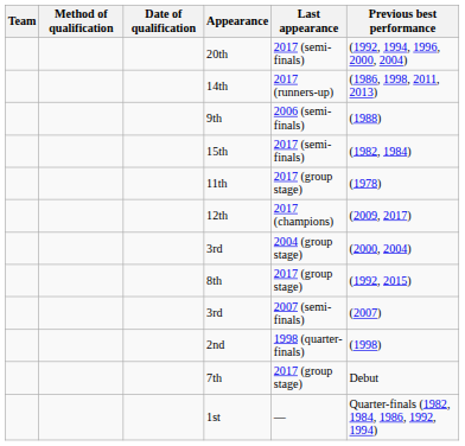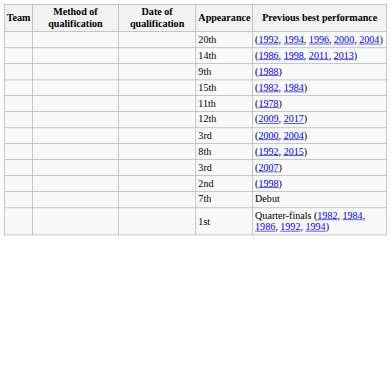- column: Last appearance | 2017 (semi-finals) | 2017 (runners-up) | 2006 (semi-finals) | 2017 (semi-finals) | 2017 (group stage) | 2017 (champions) | 2004 (group stage) | 2017 (group stage) | 2007 (semi-finals) | 1998 (quarter-finals) | 2017 (group stage) | —
